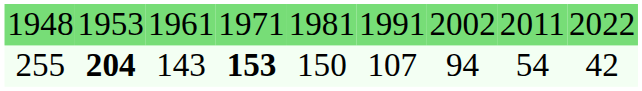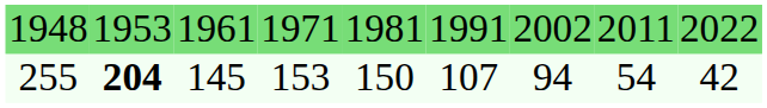255 | column 3: 143 -> 145
255 | column 4: bold -> normal
